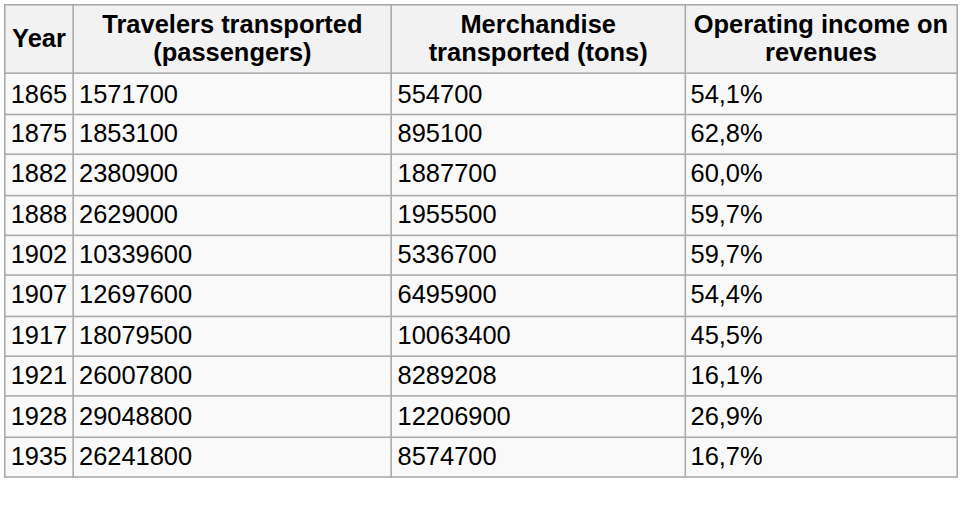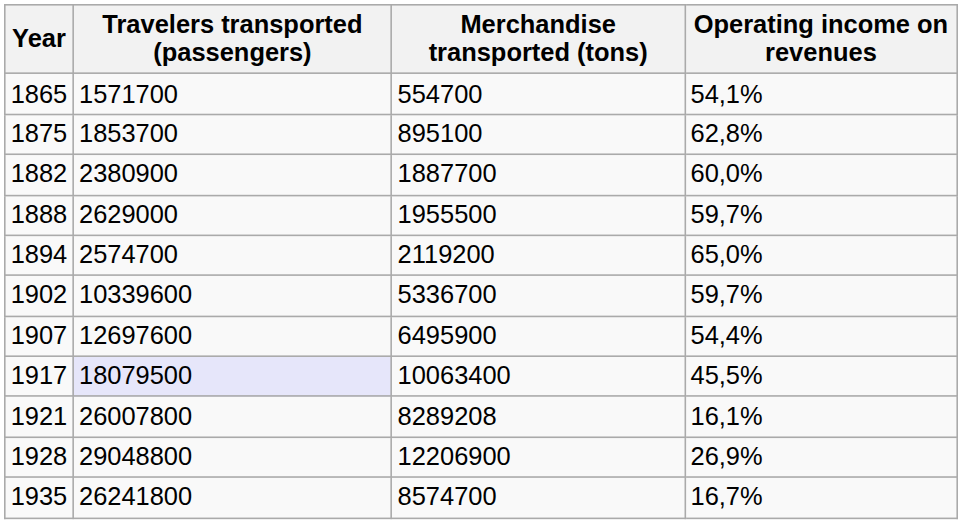1875 | Travelers transported (passengers): 1853100 -> 1853700
+ row: 1894 | 2574700 | 2119200 | 65,0%
1917 | Travelers transported (passengers): no background -> lavender background
